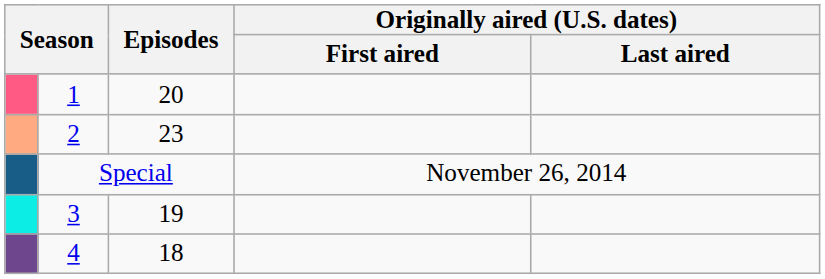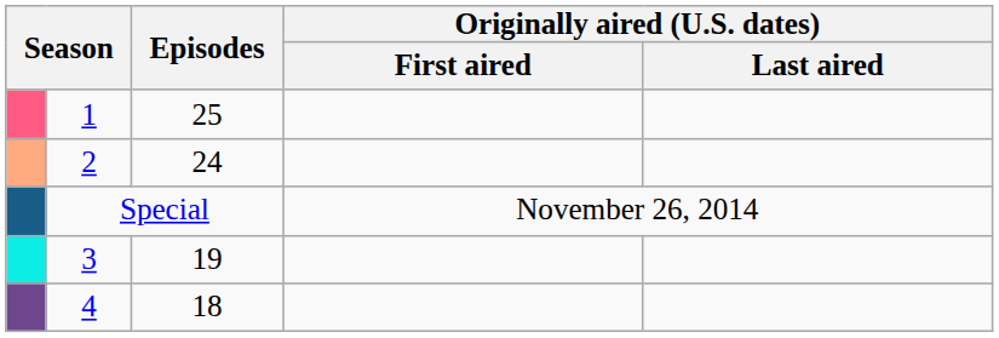1 | Episodes: 20 -> 25
2 | Episodes: 23 -> 24
